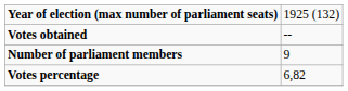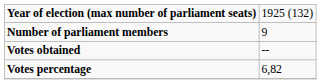rows swapped: Number of parliament members <-> Votes obtained
